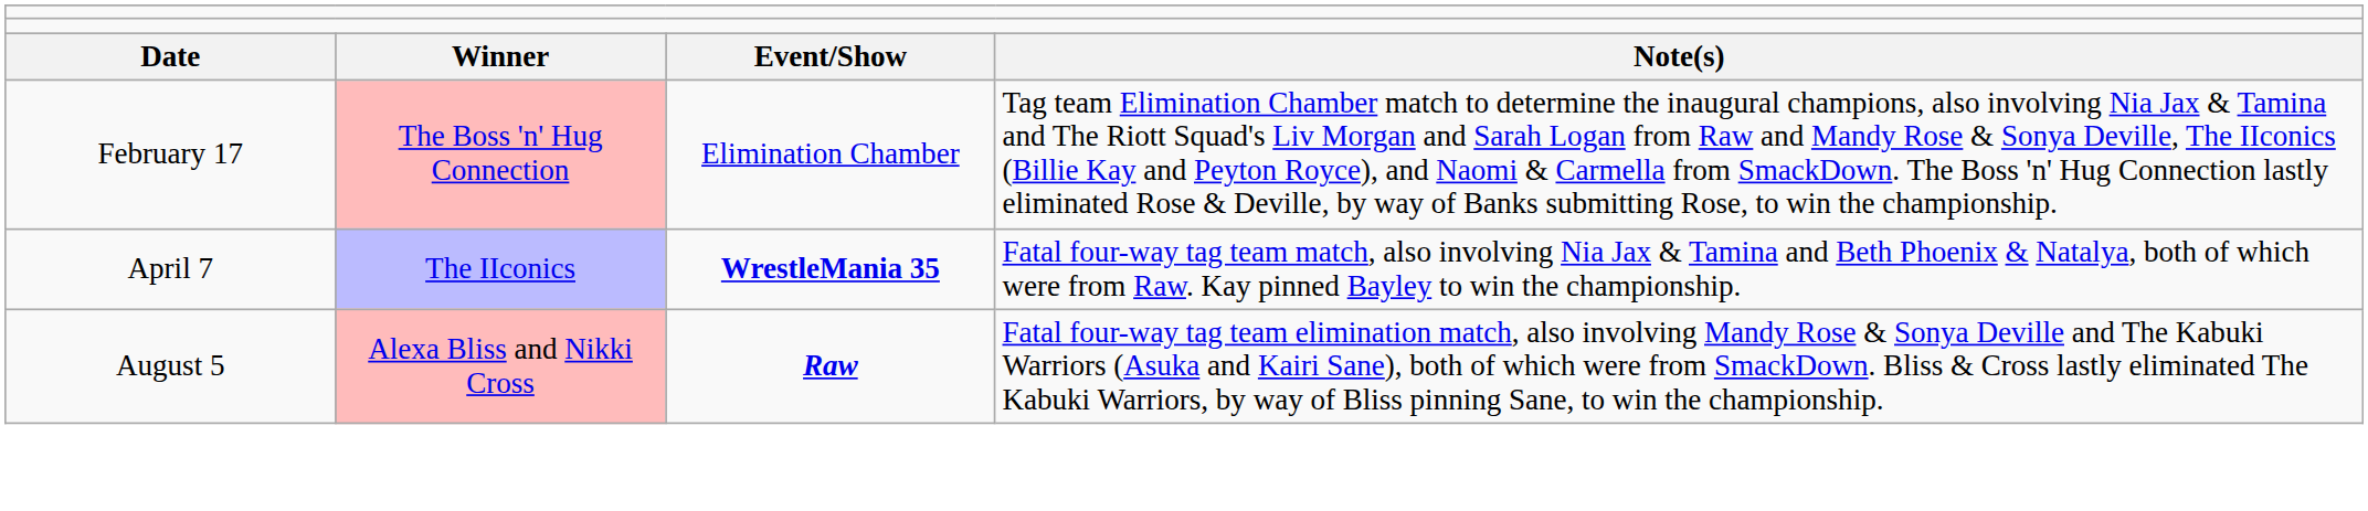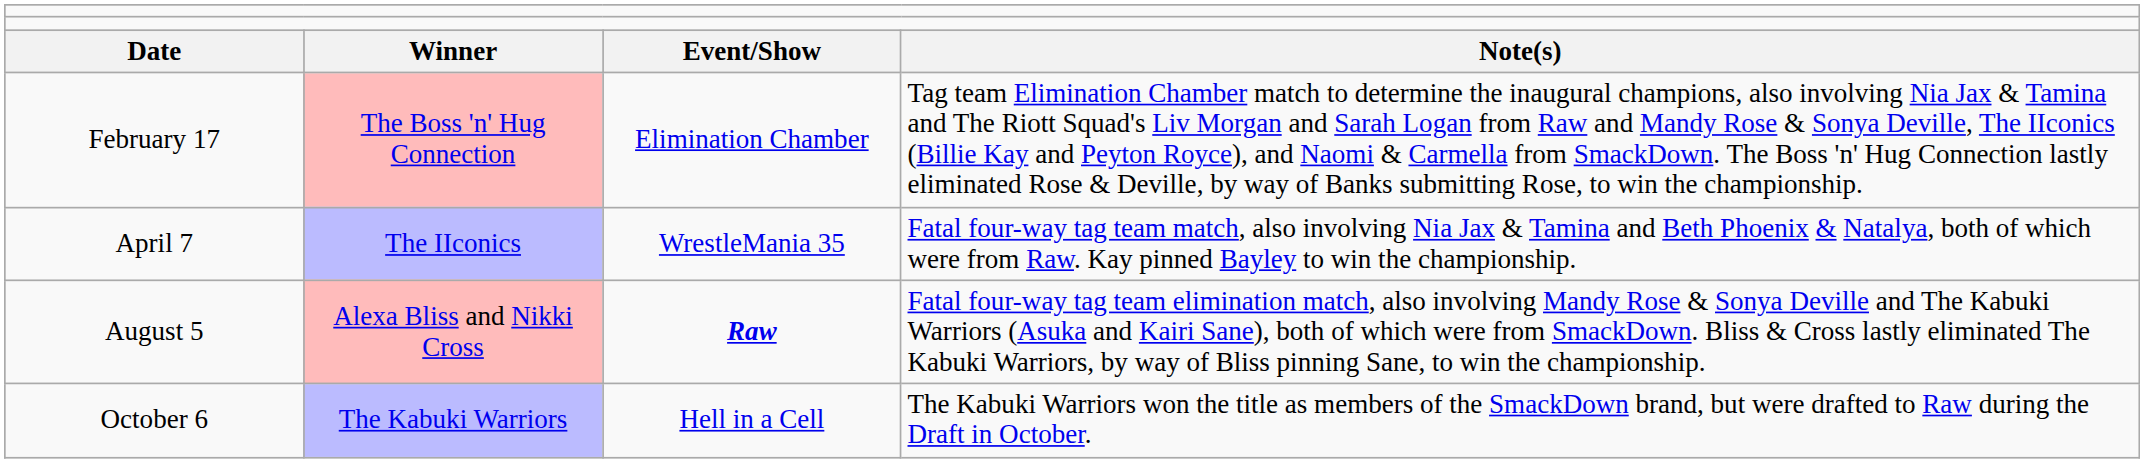April 7 | column 3: bold -> normal
+ row: October 6 | The Kabuki Warriors | Hell in a Cell | The Kabuki Warriors won the title as members of the SmackDown brand, but were drafted to Raw during the Draft in October.
